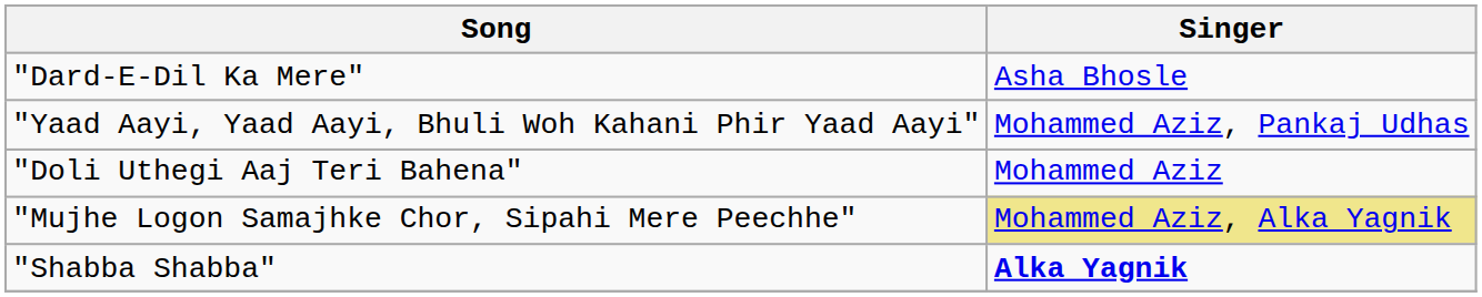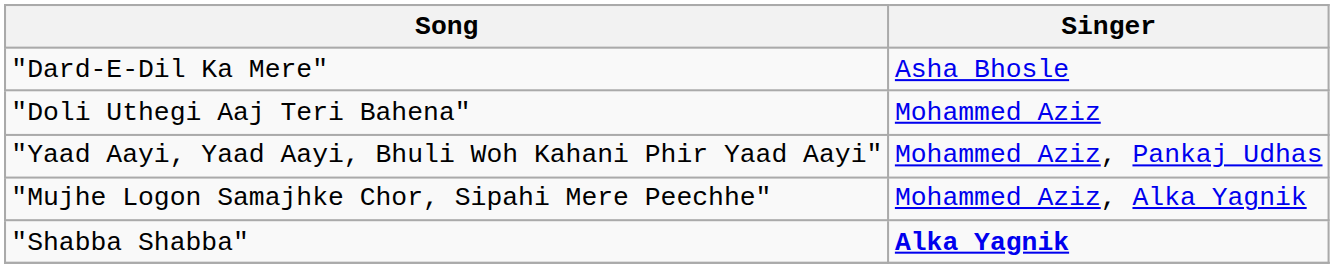rows swapped: "Doli Uthegi Aaj Teri Bahena" <-> "Yaad Aayi, Yaad Aayi, Bhuli Woh Kahani Phir Yaad Aayi"
"Mujhe Logon Samajhke Chor, Sipahi Mere Peechhe" | Singer: khaki background -> no background
